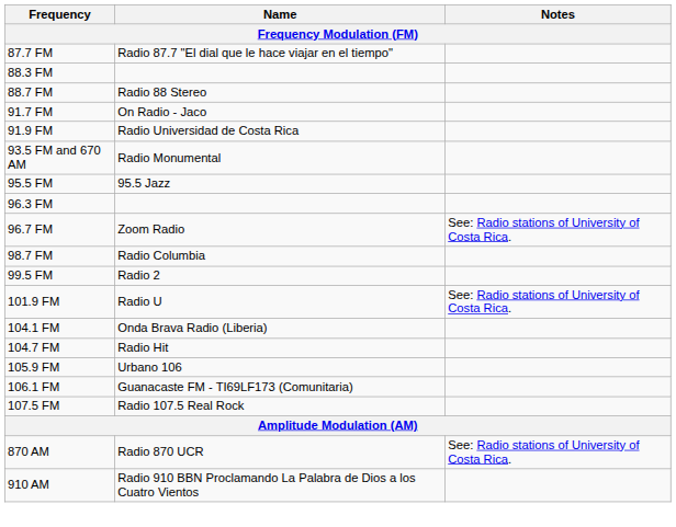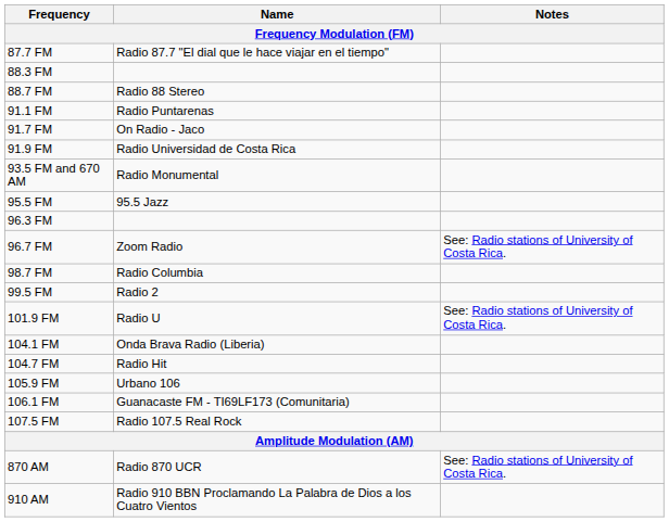+ row: 91.1 FM | Radio Puntarenas
